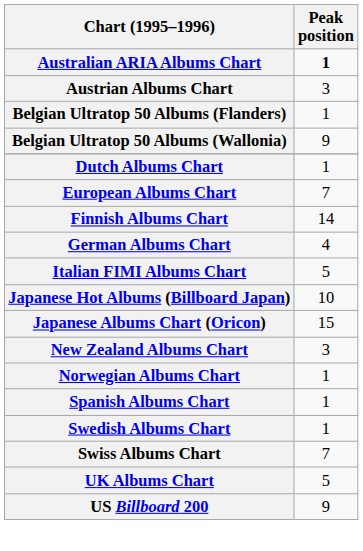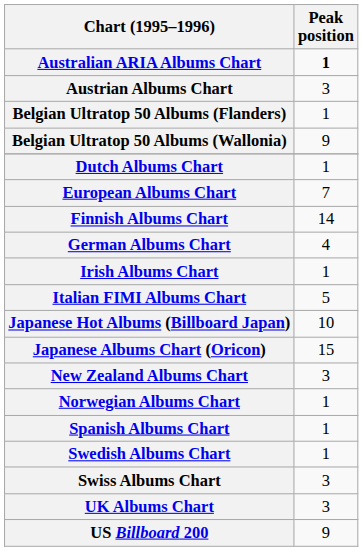+ row: Irish Albums Chart | 1
Swiss Albums Chart | Peak position: 7 -> 3
UK Albums Chart | Peak position: 5 -> 3
